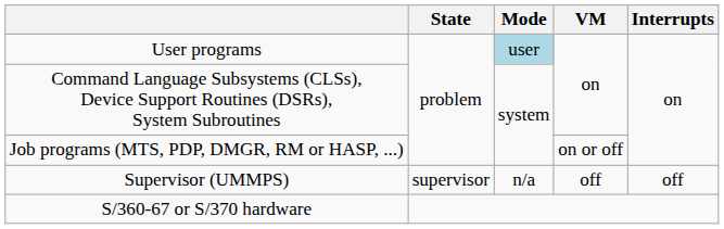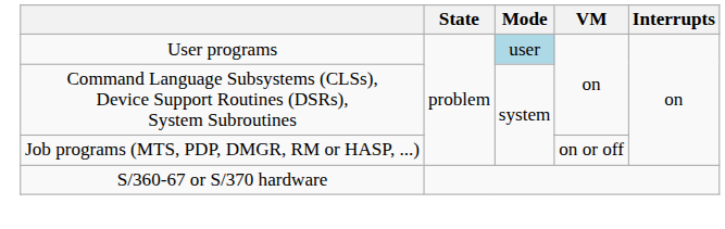- row: Supervisor (UMMPS) | supervisor | n/a | off | off
